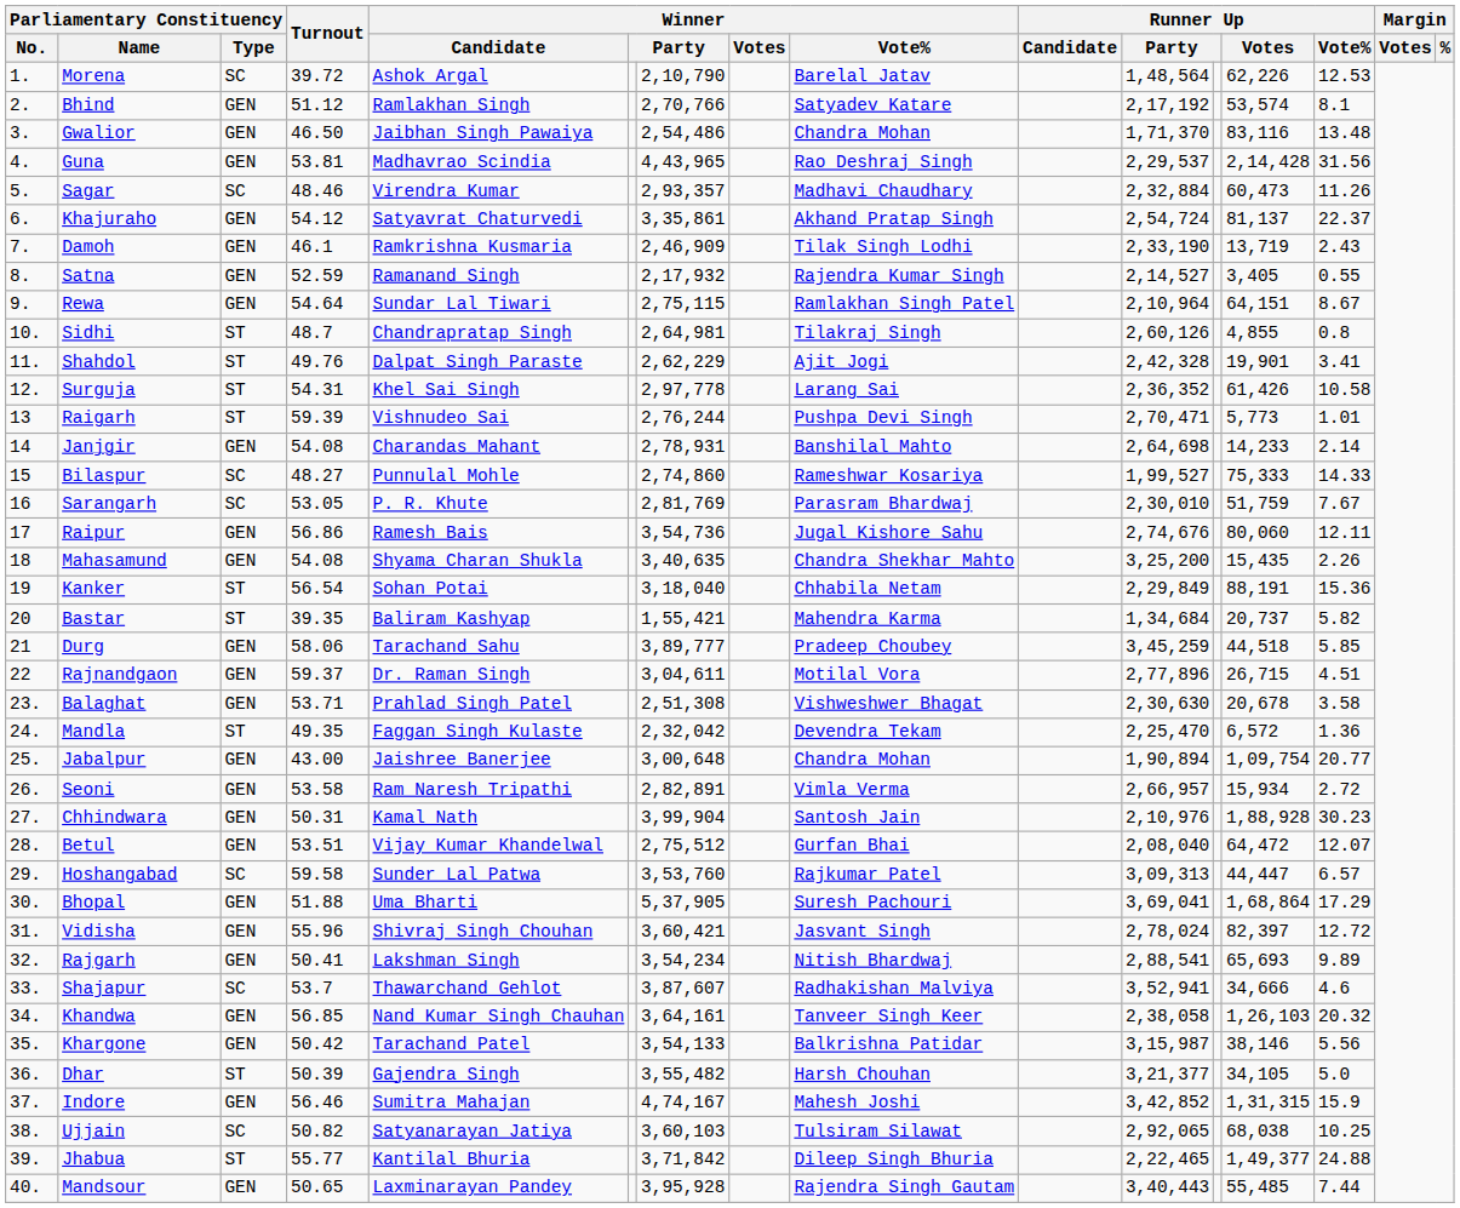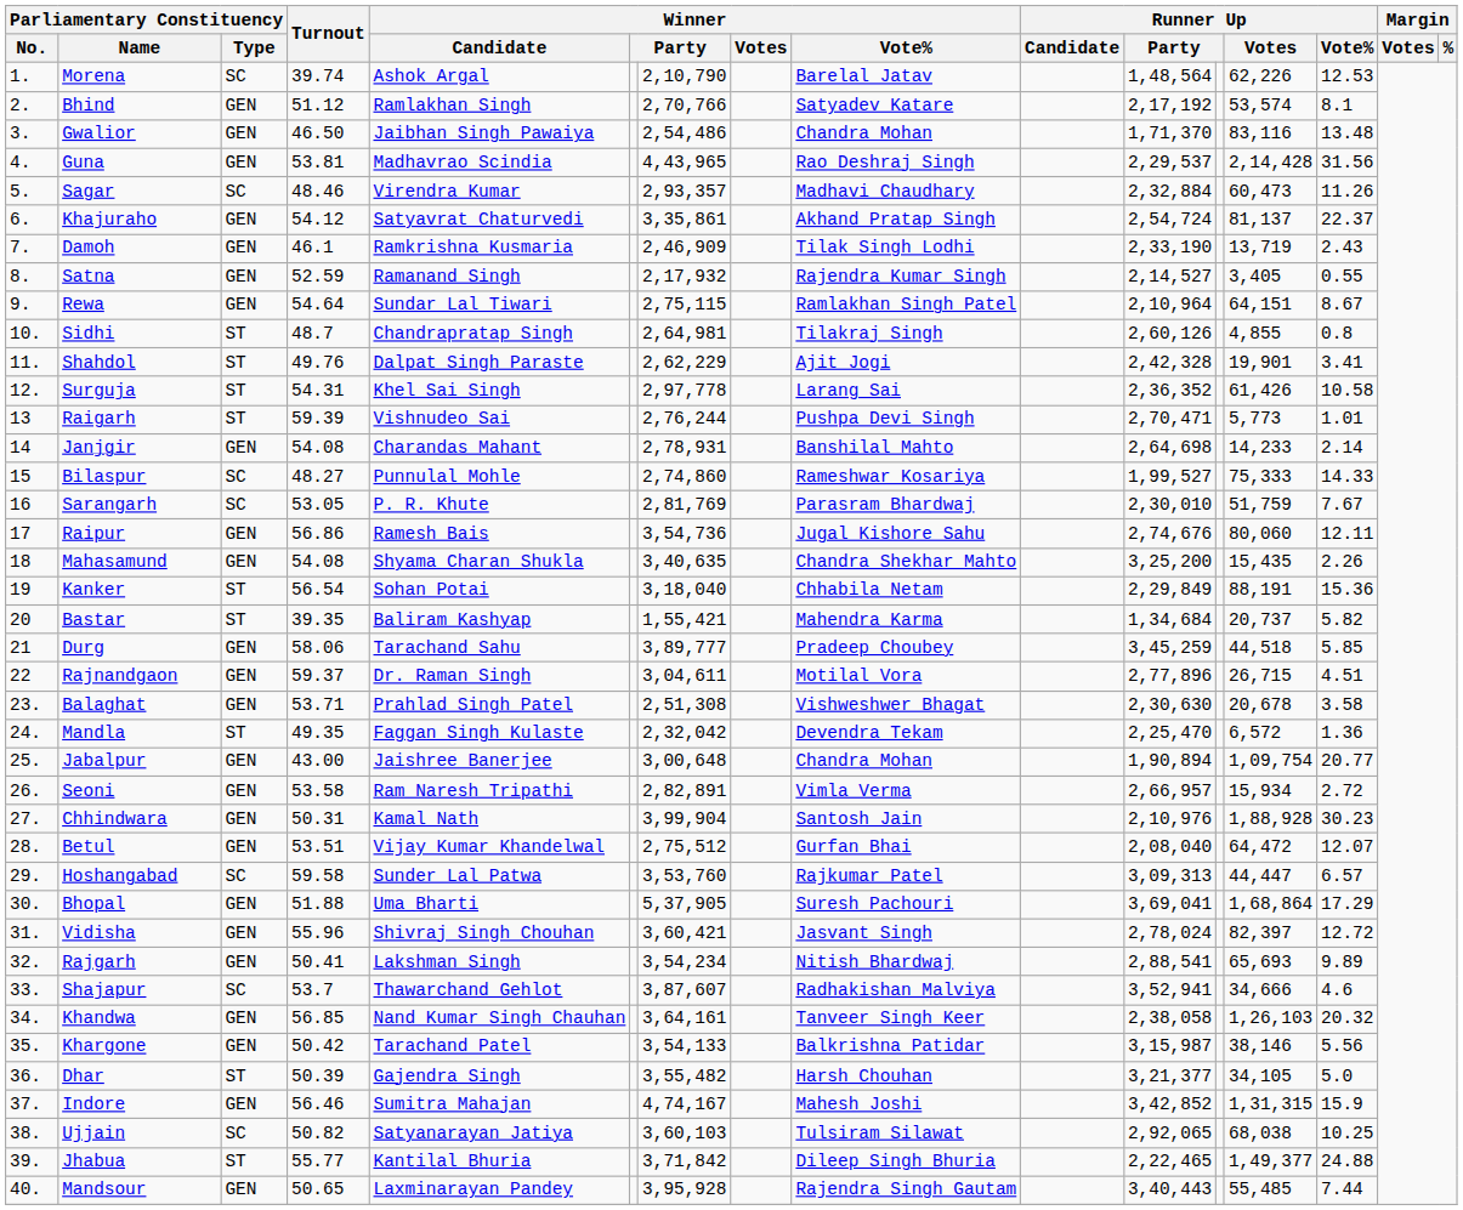Morena | Turnout: 39.72 -> 39.74
